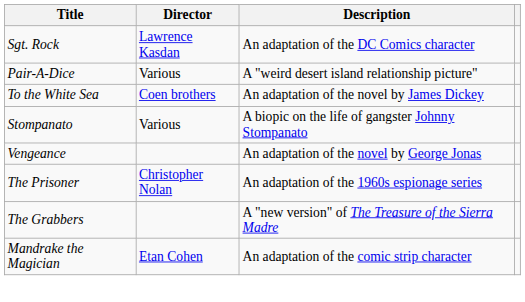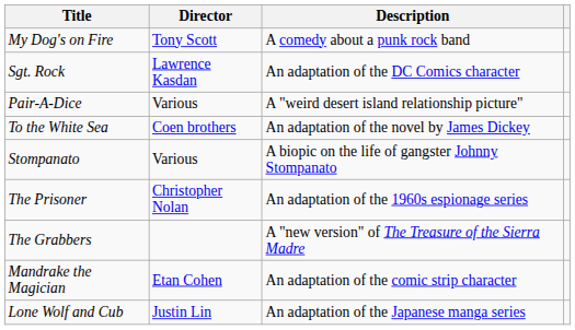+ row: My Dog's on Fire | Tony Scott | A comedy about a punk rock band
- row: Vengeance | An adaptation of the novel by George Jonas
+ row: Lone Wolf and Cub | Justin Lin | An adaptation of the Japanese manga series
